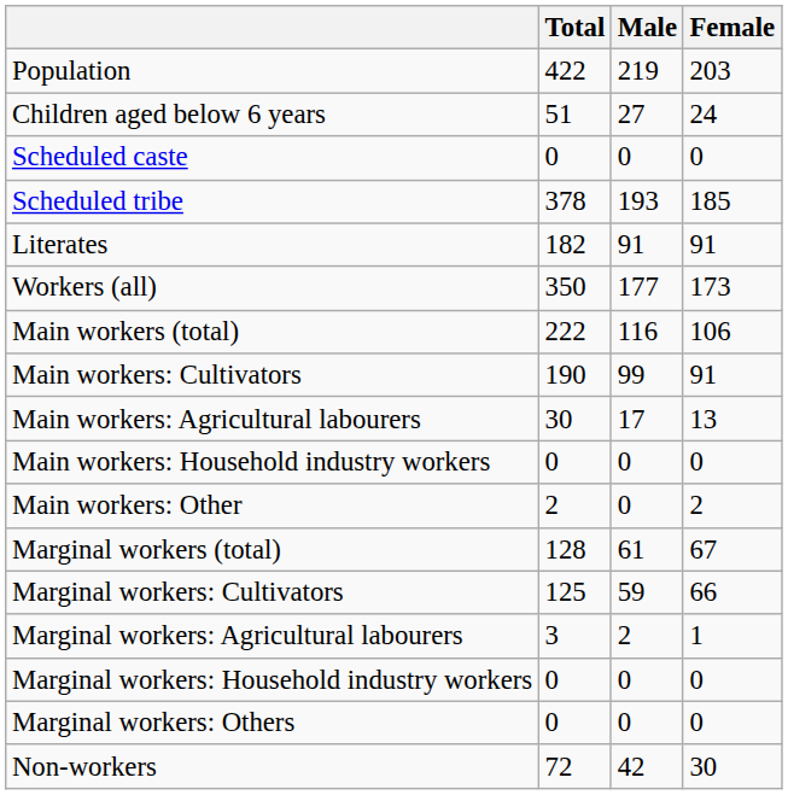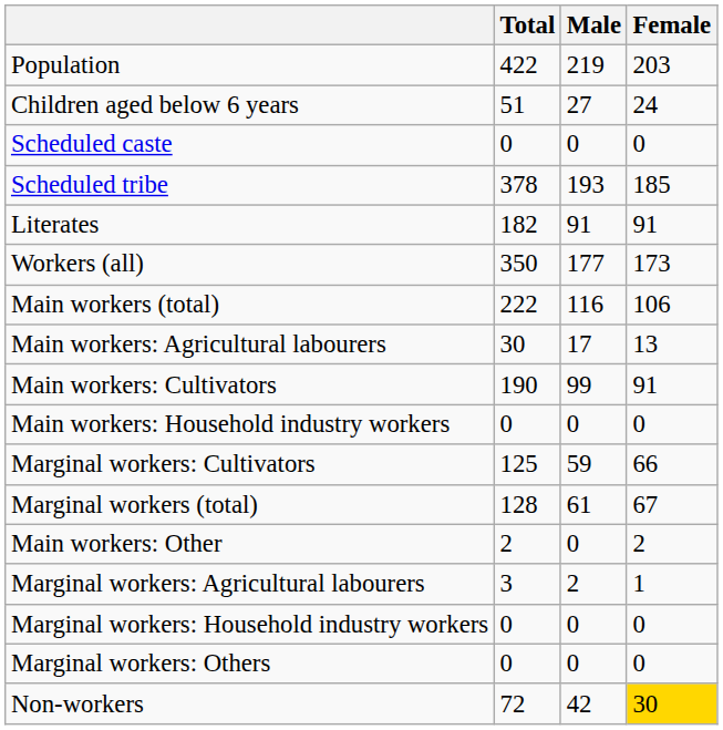rows swapped: Main workers: Cultivators <-> Main workers: Agricultural labourers
rows swapped: Main workers: Other <-> Marginal workers: Cultivators
Non-workers | Female: no background -> gold background
